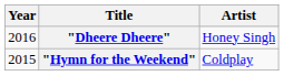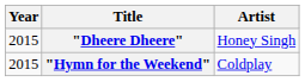"Dheere Dheere" | Year: 2016 -> 2015
